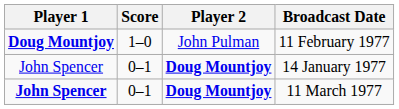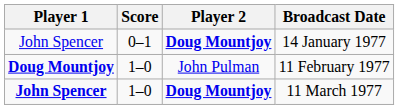rows swapped: 14 January 1977 <-> 11 February 1977
11 March 1977 | Score: 0–1 -> 1–0
